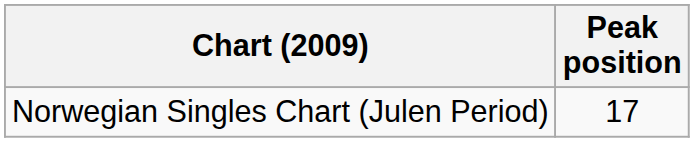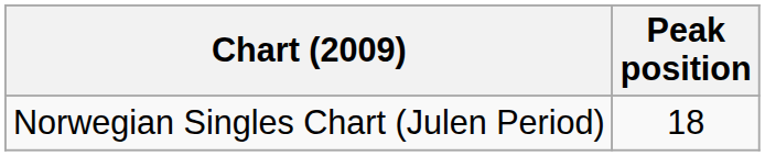Norwegian Singles Chart (Julen Period) | Peak position: 17 -> 18
